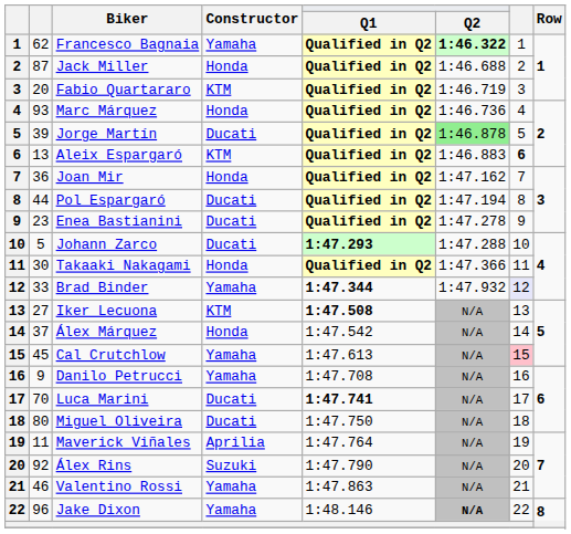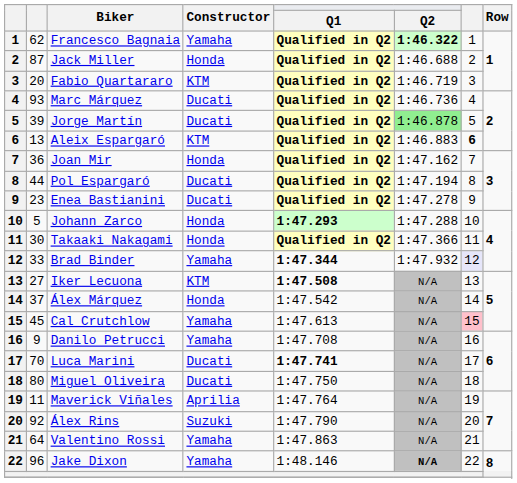Marc Márquez | Constructor: Honda -> Ducati
Johann Zarco | Constructor: Ducati -> Honda
Valentino Rossi | column 2: 46 -> 64
